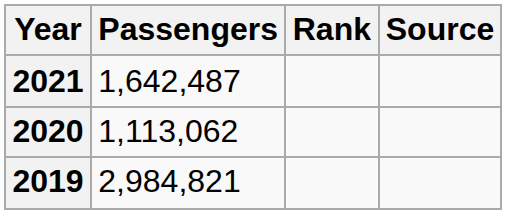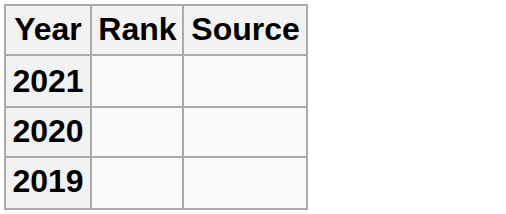- column: Passengers | 1,642,487 | 1,113,062 | 2,984,821
